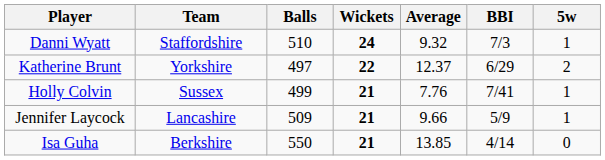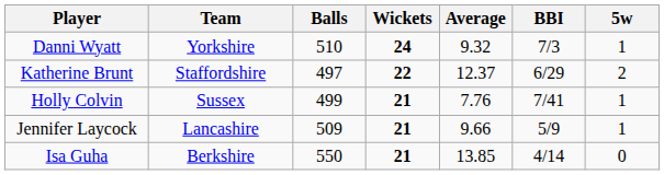Danni Wyatt | Team: Staffordshire -> Yorkshire
Katherine Brunt | Team: Yorkshire -> Staffordshire
